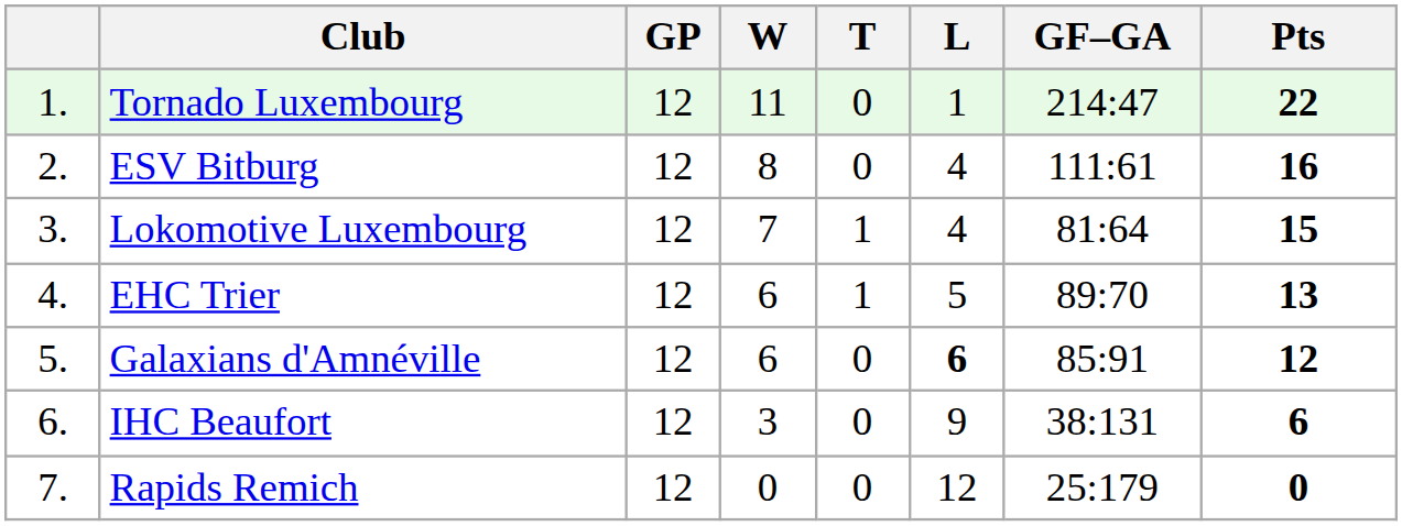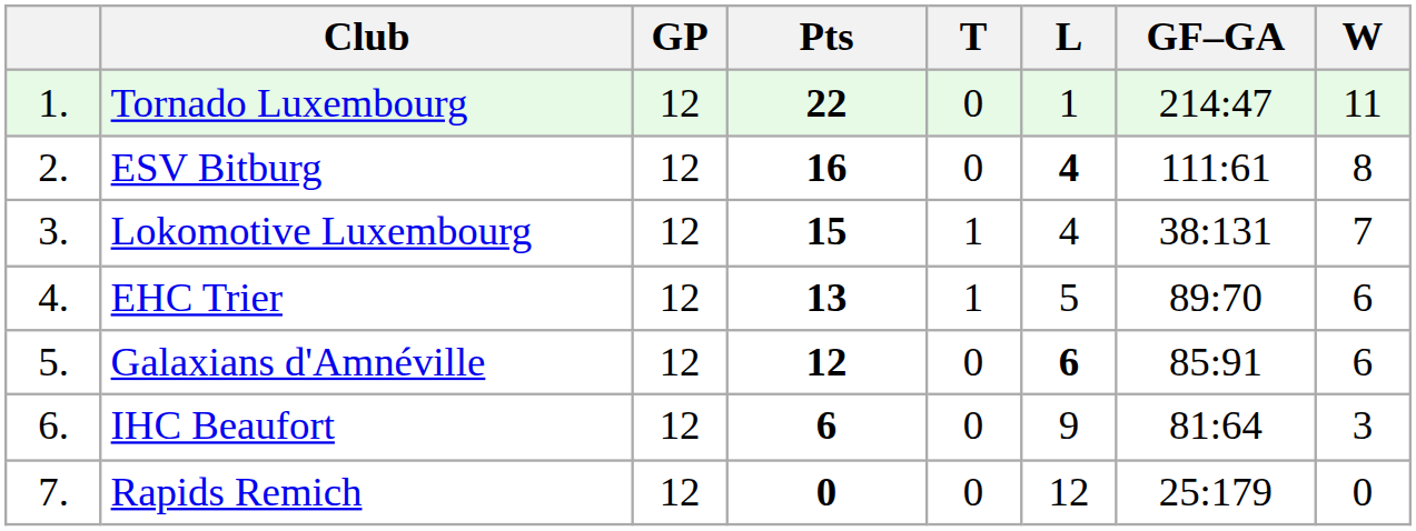columns swapped: W <-> Pts
ESV Bitburg | L: normal -> bold
Lokomotive Luxembourg | GF–GA: 81:64 -> 38:131
IHC Beaufort | GF–GA: 38:131 -> 81:64
